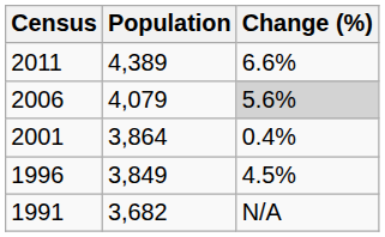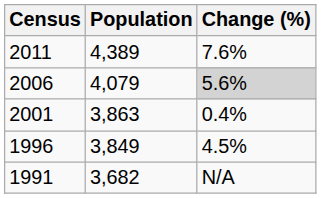2011 | Change (%): 6.6% -> 7.6%
2001 | Population: 3,864 -> 3,863
